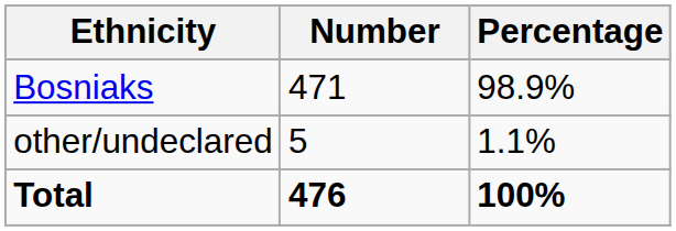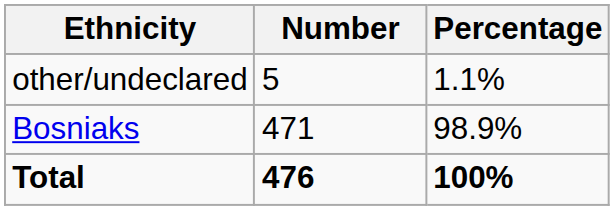rows swapped: Bosniaks <-> other/undeclared
